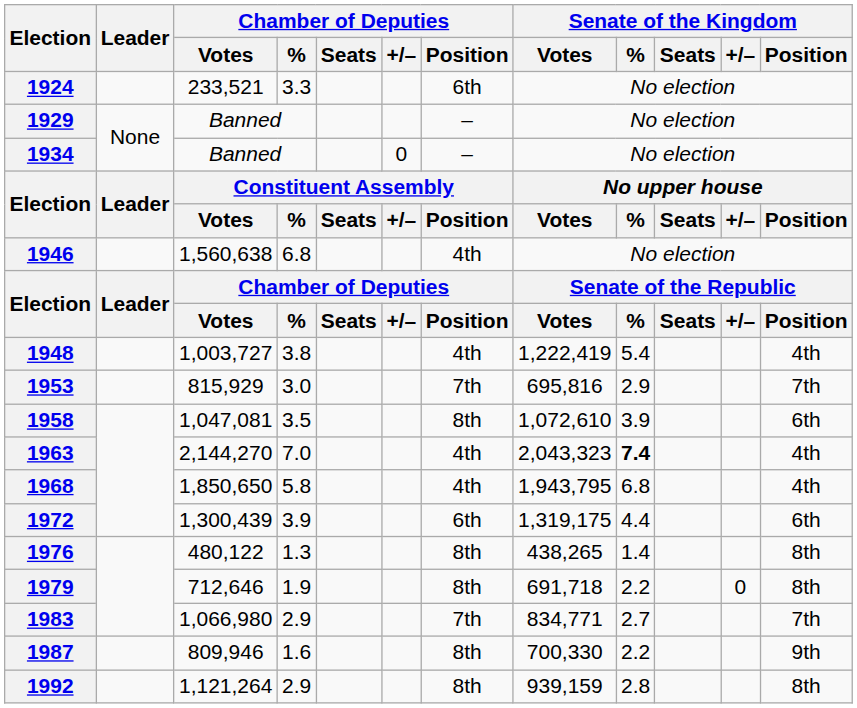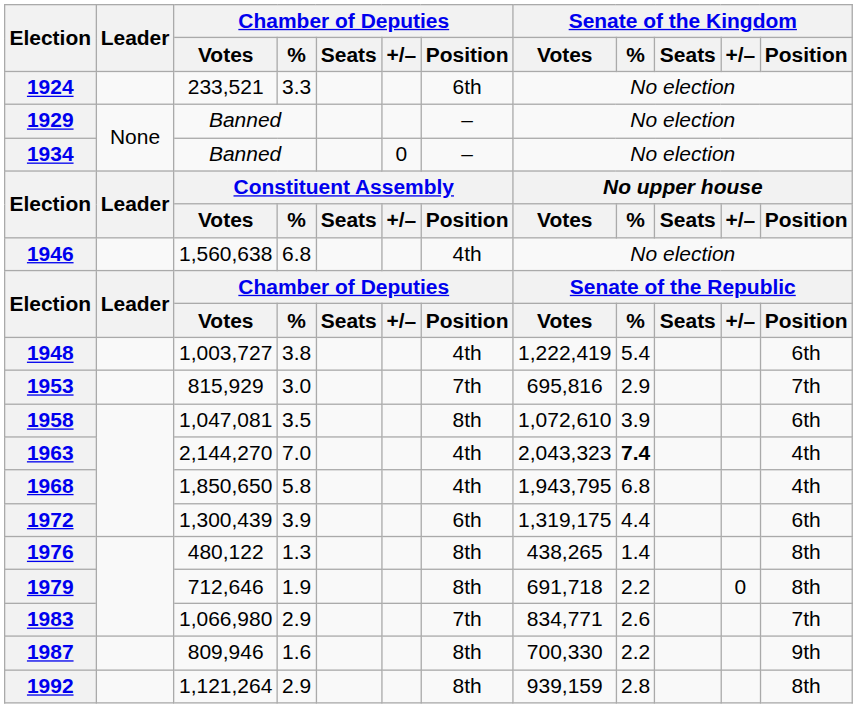1948 | Senate of the Kingdom / Position: 4th -> 6th
1983 | Senate of the Kingdom / %: 2.7 -> 2.6
